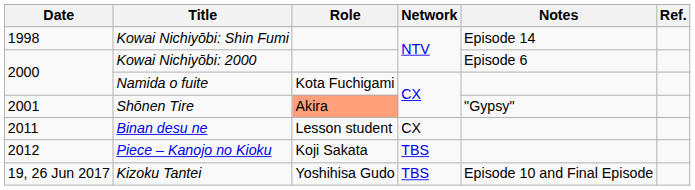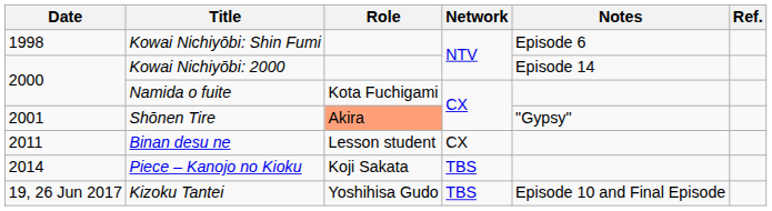Kowai Nichiyōbi: Shin Fumi | Notes: Episode 14 -> Episode 6
Kowai Nichiyōbi: 2000 | Notes: Episode 6 -> Episode 14
Piece – Kanojo no Kioku | Date: 2012 -> 2014
